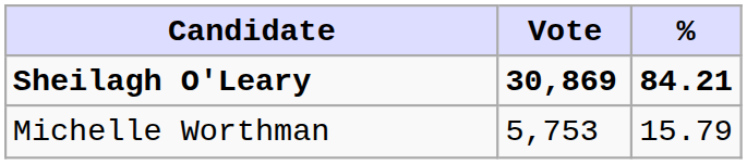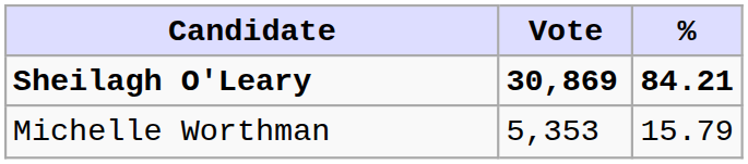Michelle Worthman | Vote: 5,753 -> 5,353
